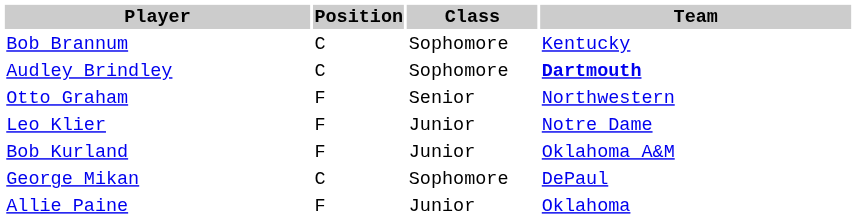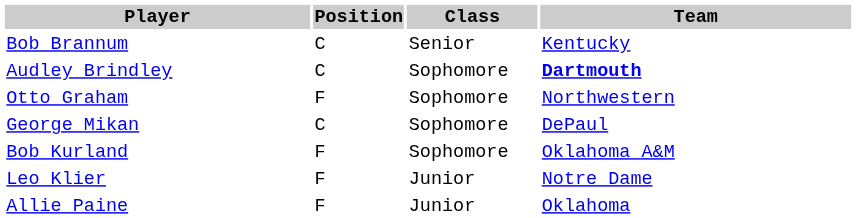Bob Brannum | Class: Sophomore -> Senior
Otto Graham | Class: Senior -> Sophomore
rows swapped: Leo Klier <-> George Mikan
Bob Kurland | Class: Junior -> Sophomore
